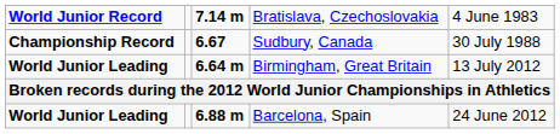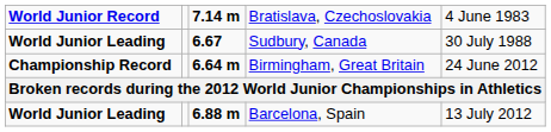Sudbury, Canada | column 1: Championship Record -> World Junior Leading
Birmingham, Great Britain | column 1: World Junior Leading -> Championship Record
Birmingham, Great Britain | column 5: 13 July 2012 -> 24 June 2012
Barcelona, Spain | column 5: 24 June 2012 -> 13 July 2012
